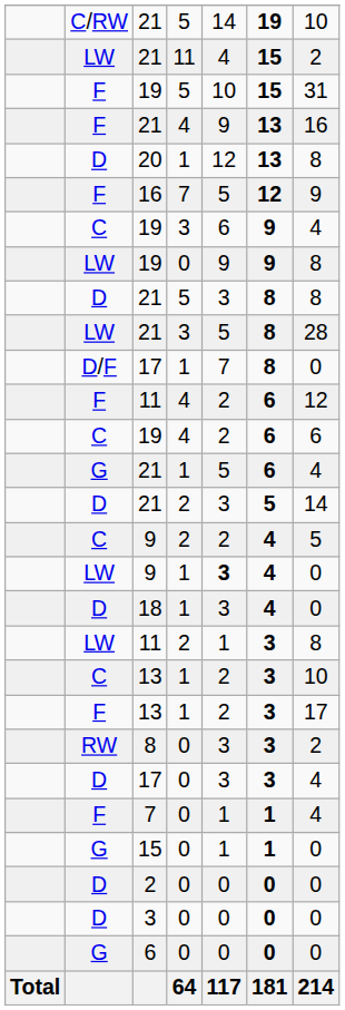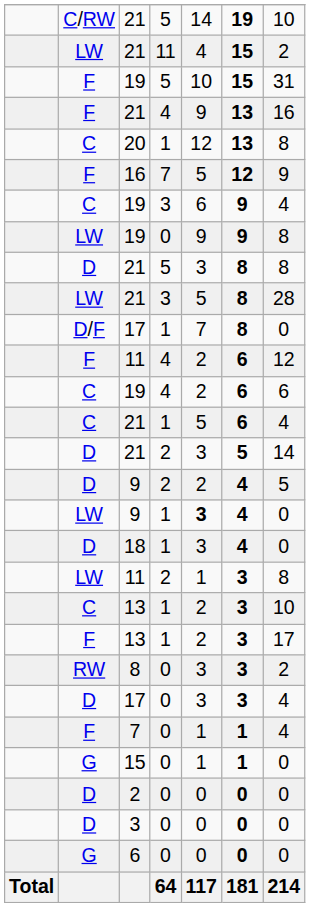20 | column 2: D -> C
21 / 1 | column 2: G -> C
9 / 2 | column 2: C -> D
